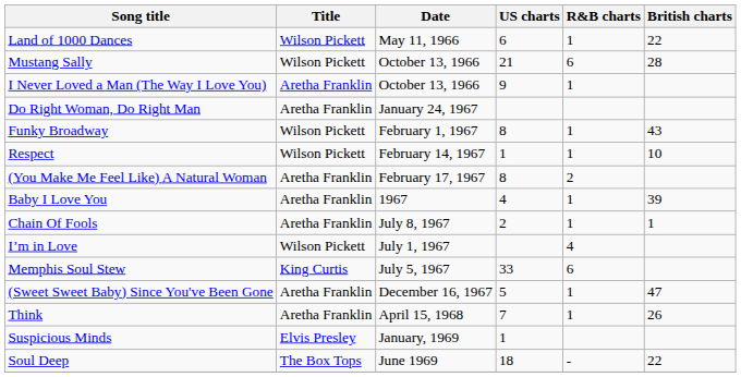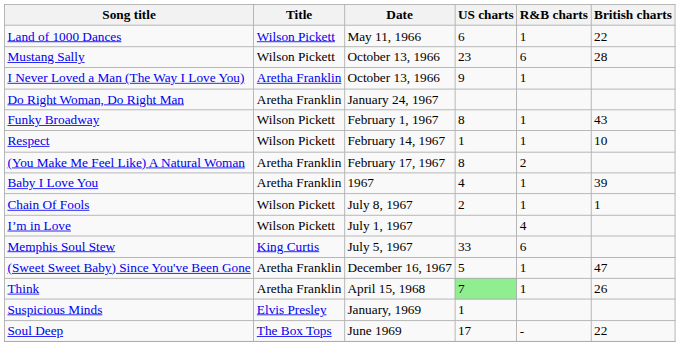Mustang Sally | US charts: 21 -> 23
Chain Of Fools | Title: Aretha Franklin -> Wilson Pickett
Think | US charts: no background -> lightgreen background
Soul Deep | US charts: 18 -> 17
